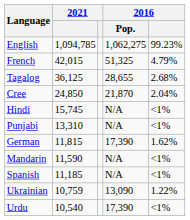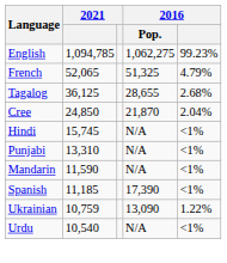French | column 2: 42,015 -> 52,065
- row: German | 11,815 | 17,390 | 1.62%
Spanish | 2016 / Pop.: N/A -> 17,390
Urdu | 2016 / Pop.: 17,390 -> N/A
